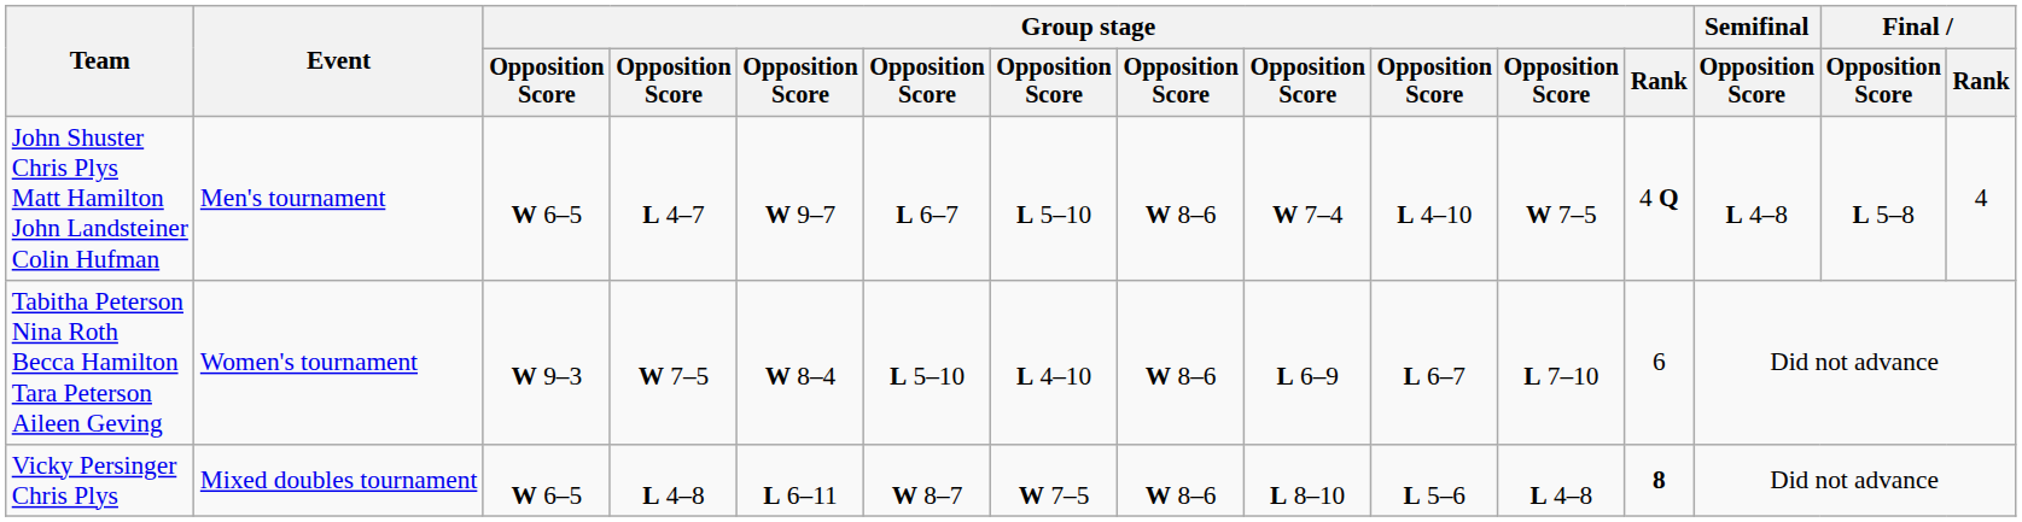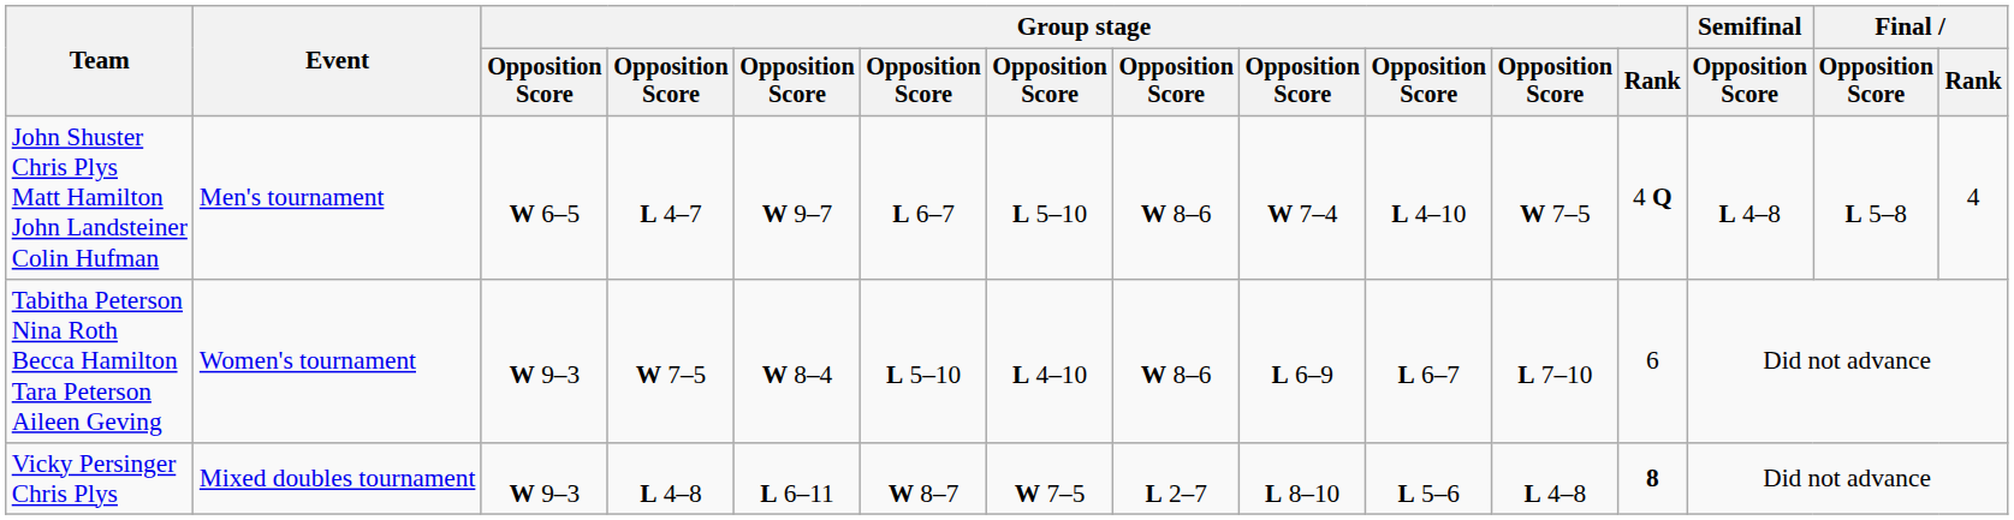Vicky Persinger Chris Plys | column 3: W 6–5 -> W 9–3
Vicky Persinger Chris Plys | column 8: W 8–6 -> L 2–7
